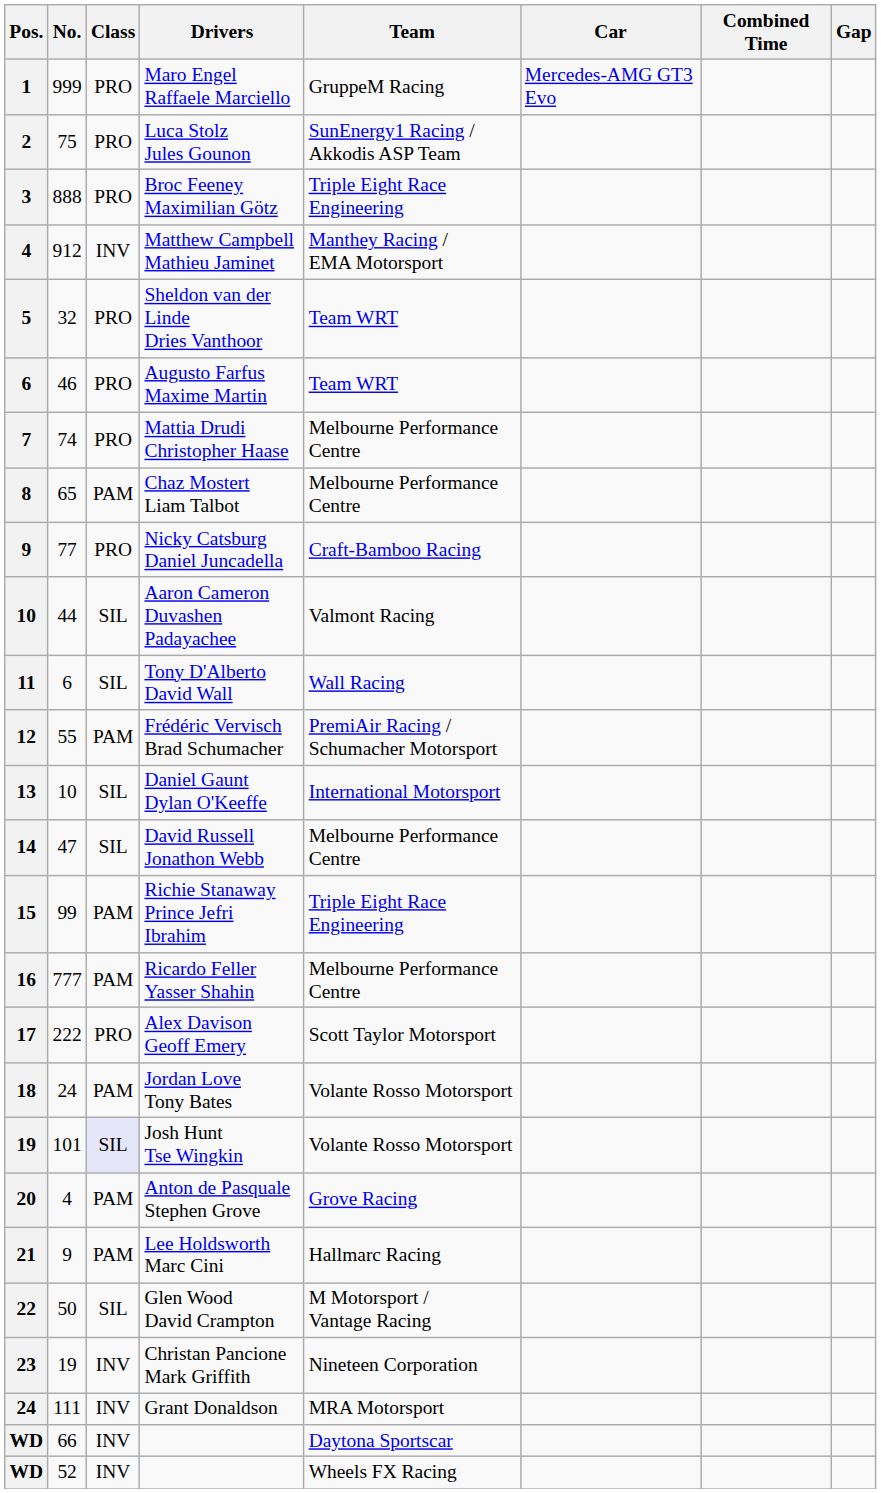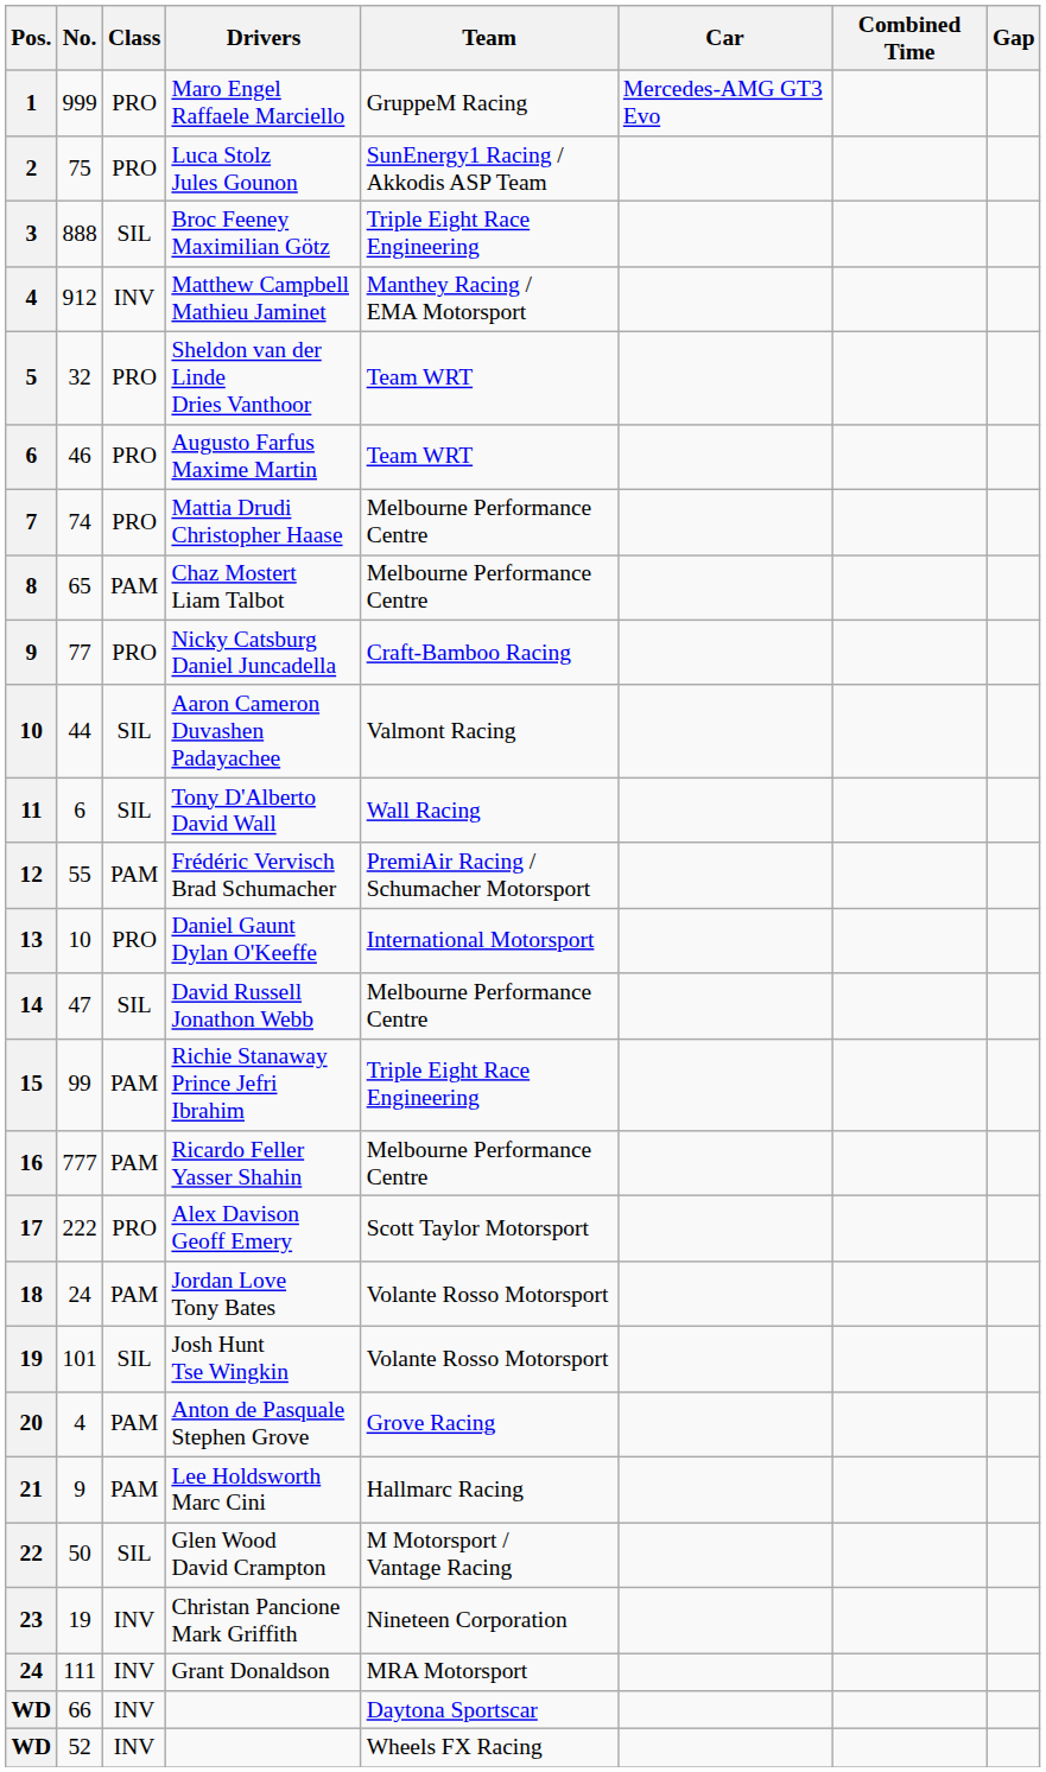Broc Feeney Maximilian Götz | Class: PRO -> SIL
Daniel Gaunt Dylan O'Keeffe | Class: SIL -> PRO
Josh Hunt Tse Wingkin | Class: lavender background -> no background
